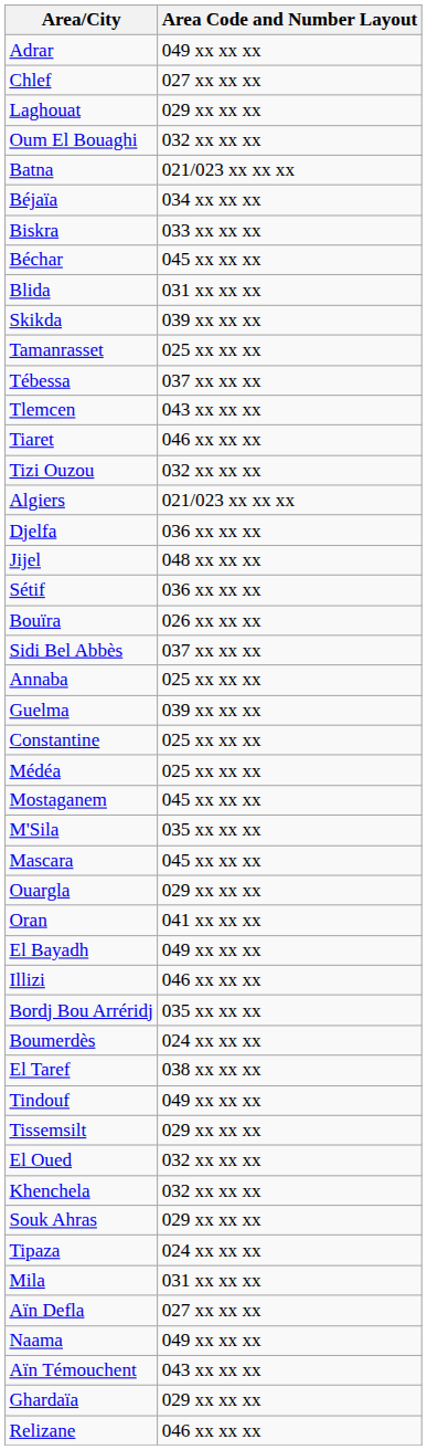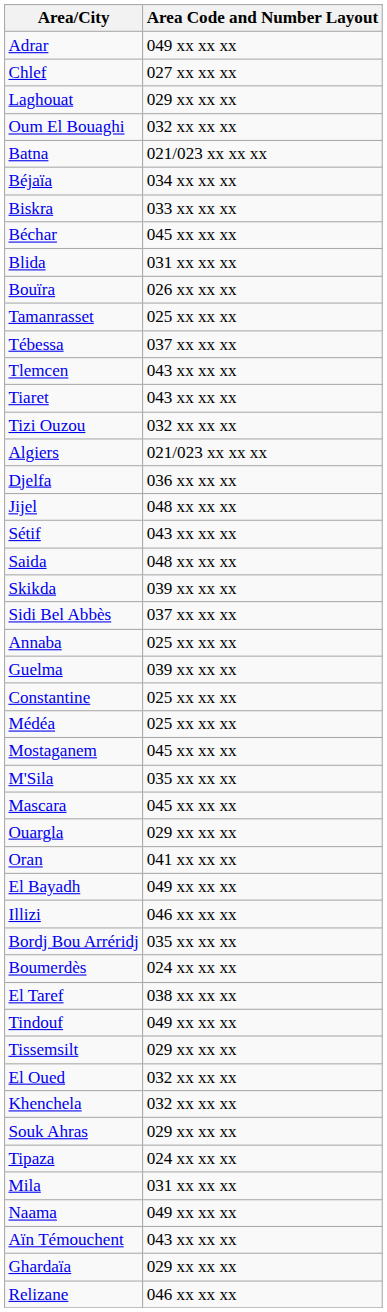rows swapped: Bouïra <-> Skikda
Tiaret | Area Code and Number Layout: 046 xx xx xx -> 043 xx xx xx
Sétif | Area Code and Number Layout: 036 xx xx xx -> 043 xx xx xx
+ row: Saida | 048 xx xx xx
- row: Aïn Defla | 027 xx xx xx
